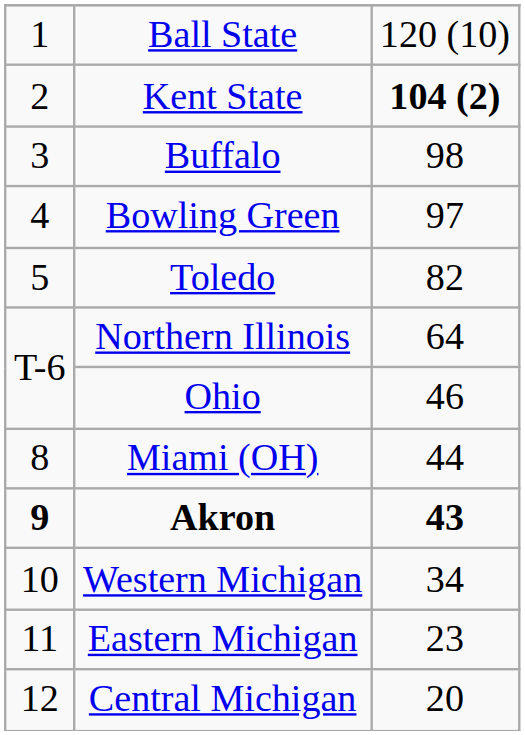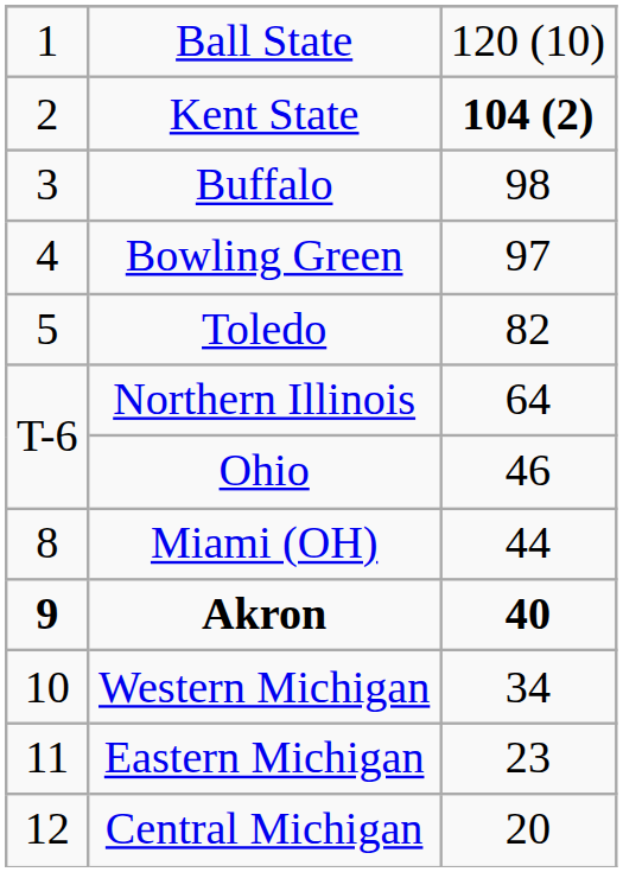Akron | column 3: 43 -> 40
